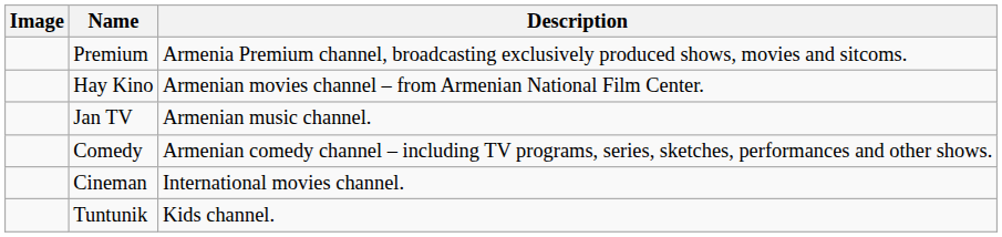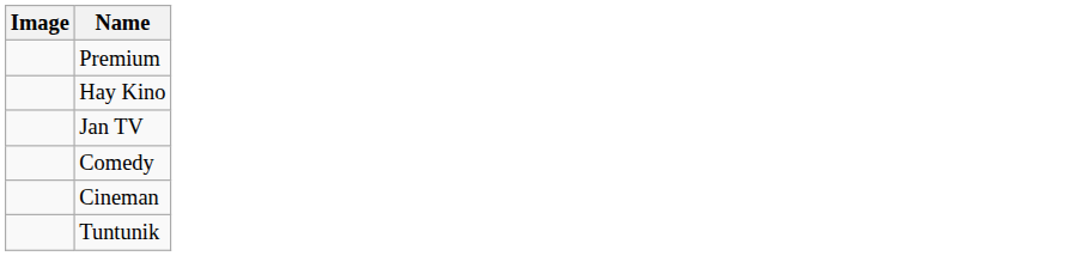- column: Description | Armenia Premium channel, broadcasting exclusively produced shows, movies and sitcoms. | Armenian movies channel – from Armenian National Film Center. | Armenian music channel. | Armenian comedy channel – including TV programs, series, sketches, performances and other shows. | International movies channel. | Kids channel.
